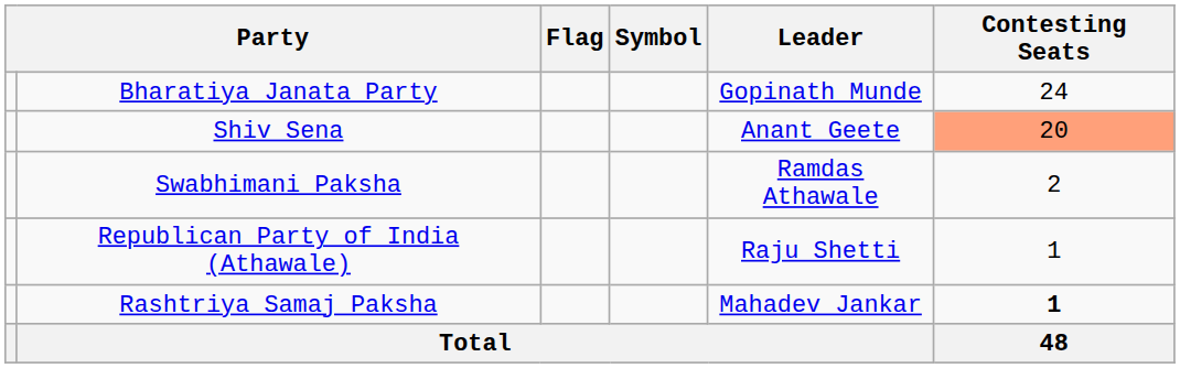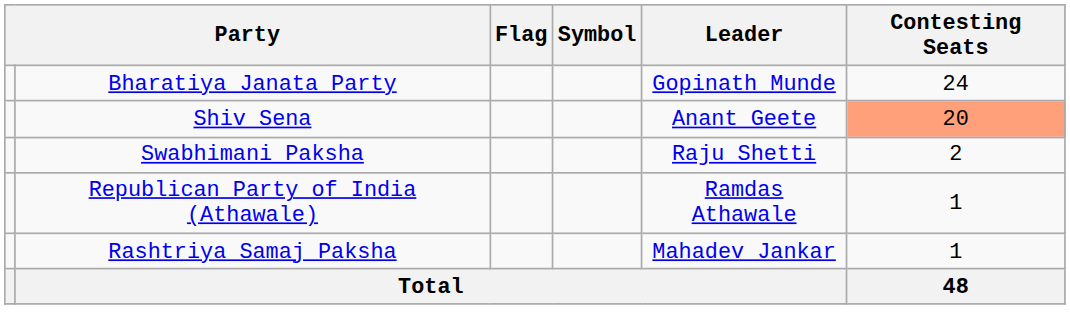Swabhimani Paksha | Leader: Ramdas Athawale -> Raju Shetti
Republican Party of India (Athawale) | Leader: Raju Shetti -> Ramdas Athawale
Rashtriya Samaj Paksha | Contesting Seats: bold -> normal
